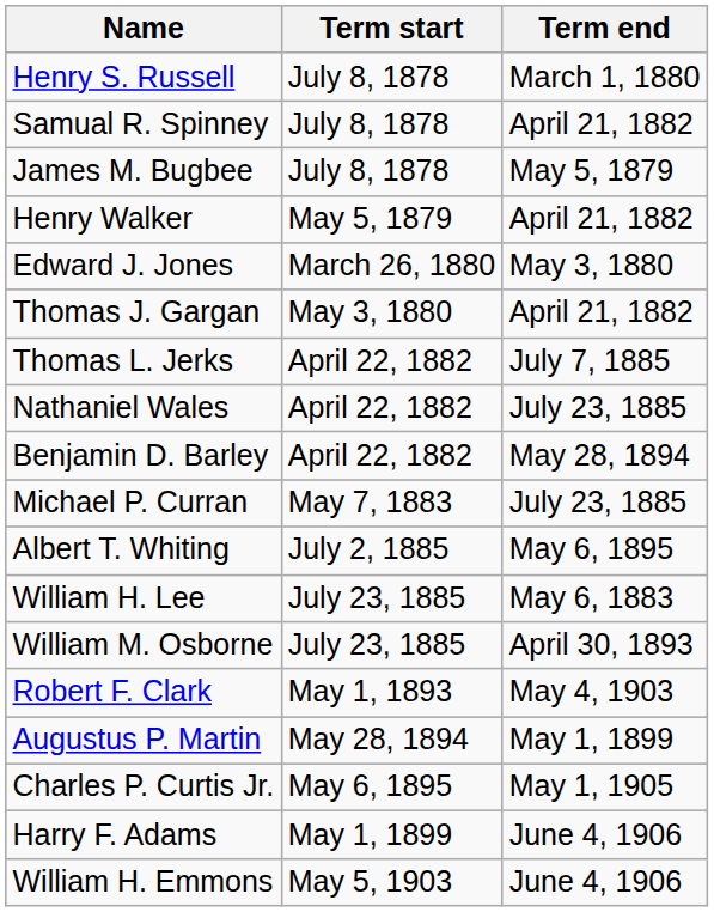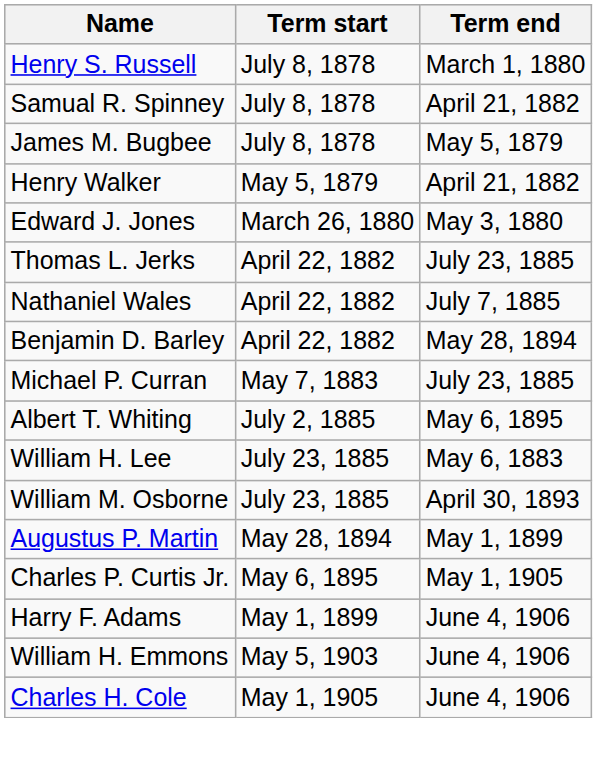- row: Thomas J. Gargan | May 3, 1880 | April 21, 1882
Thomas L. Jerks | Term end: July 7, 1885 -> July 23, 1885
Nathaniel Wales | Term end: July 23, 1885 -> July 7, 1885
- row: Robert F. Clark | May 1, 1893 | May 4, 1903
+ row: Charles H. Cole | May 1, 1905 | June 4, 1906
